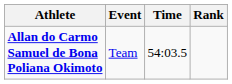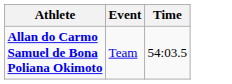- column: Rank
